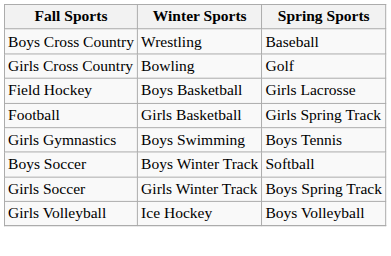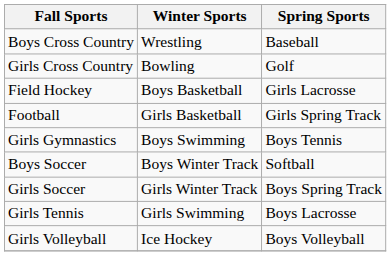+ row: Girls Tennis | Girls Swimming | Boys Lacrosse
